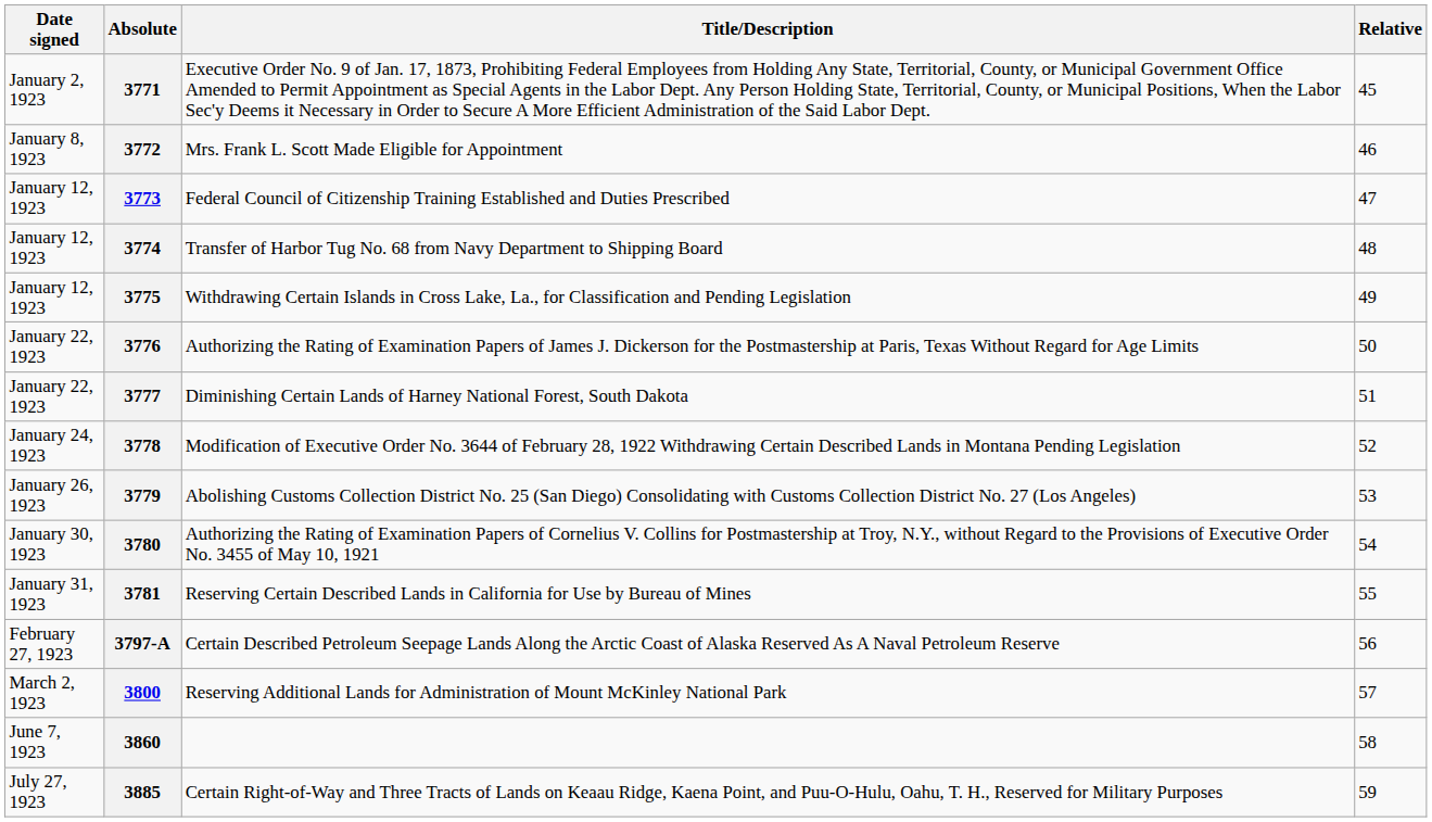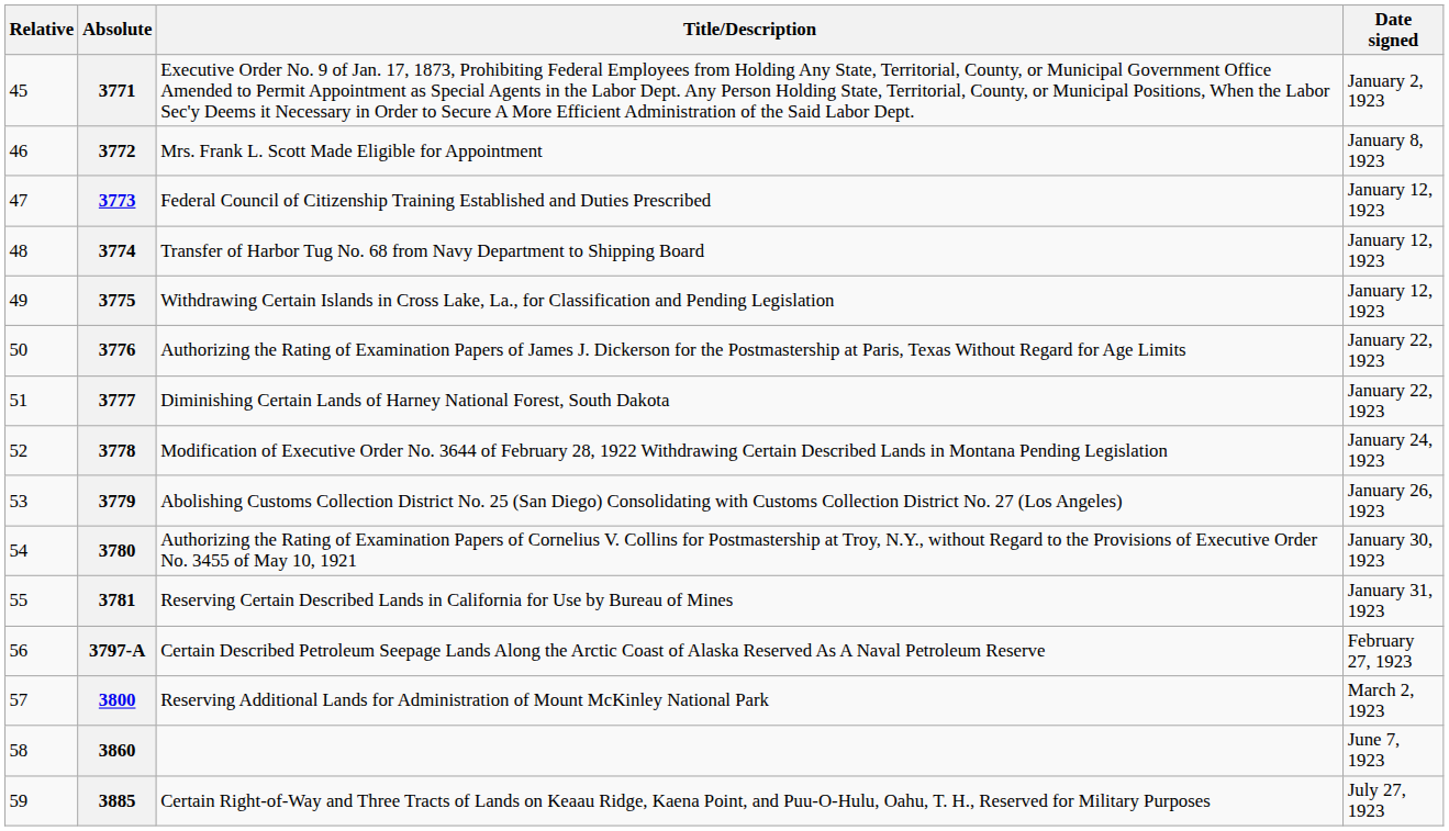columns swapped: Relative <-> Date signed
